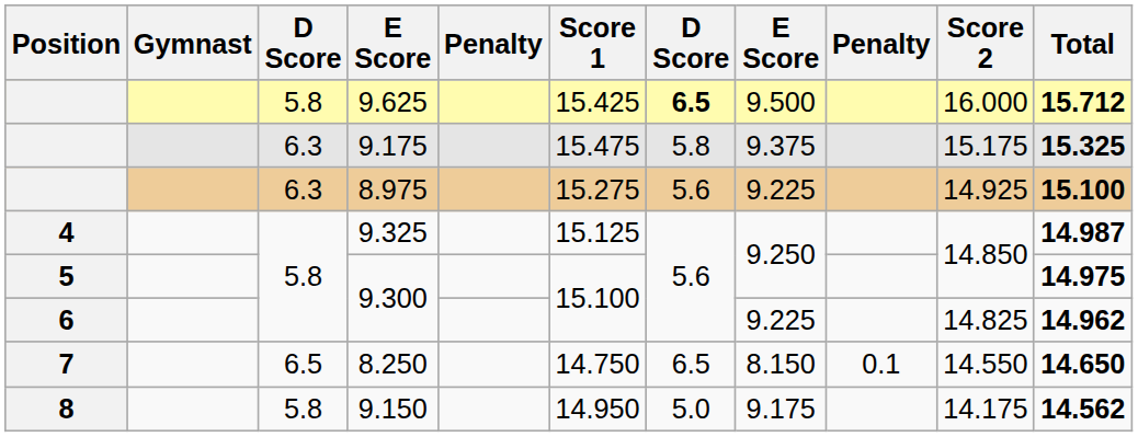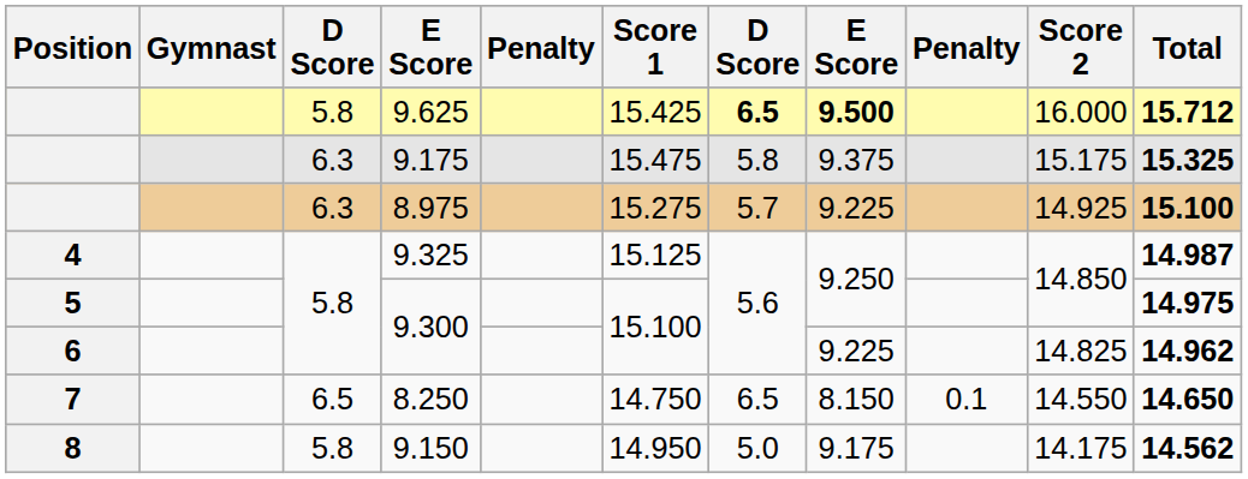9.625 | column 8: normal -> bold
8.975 | column 7: 5.6 -> 5.7
